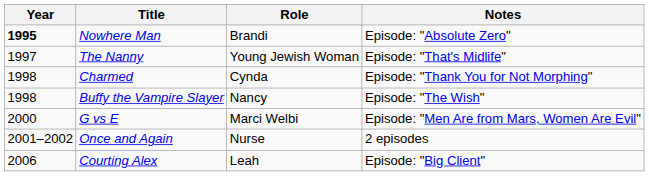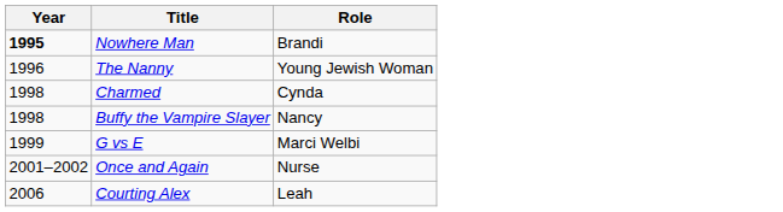- column: Notes | Episode: "Absolute Zero" | Episode: "That's Midlife" | Episode: "Thank You for Not Morphing" | Episode: "The Wish" | Episode: "Men Are from Mars, Women Are Evil" | 2 episodes | Episode: "Big Client"
The Nanny | Year: 1997 -> 1996
G vs E | Year: 2000 -> 1999
